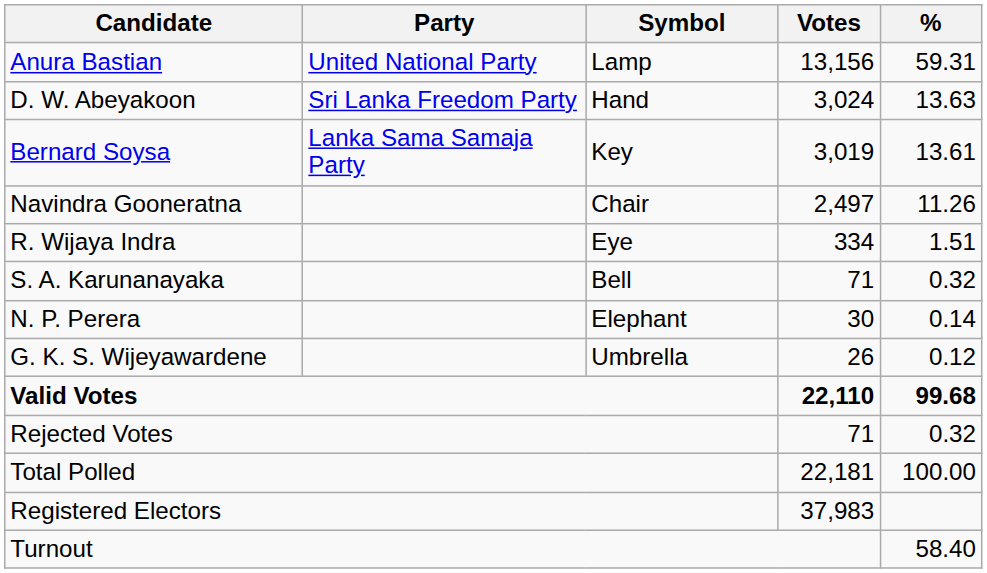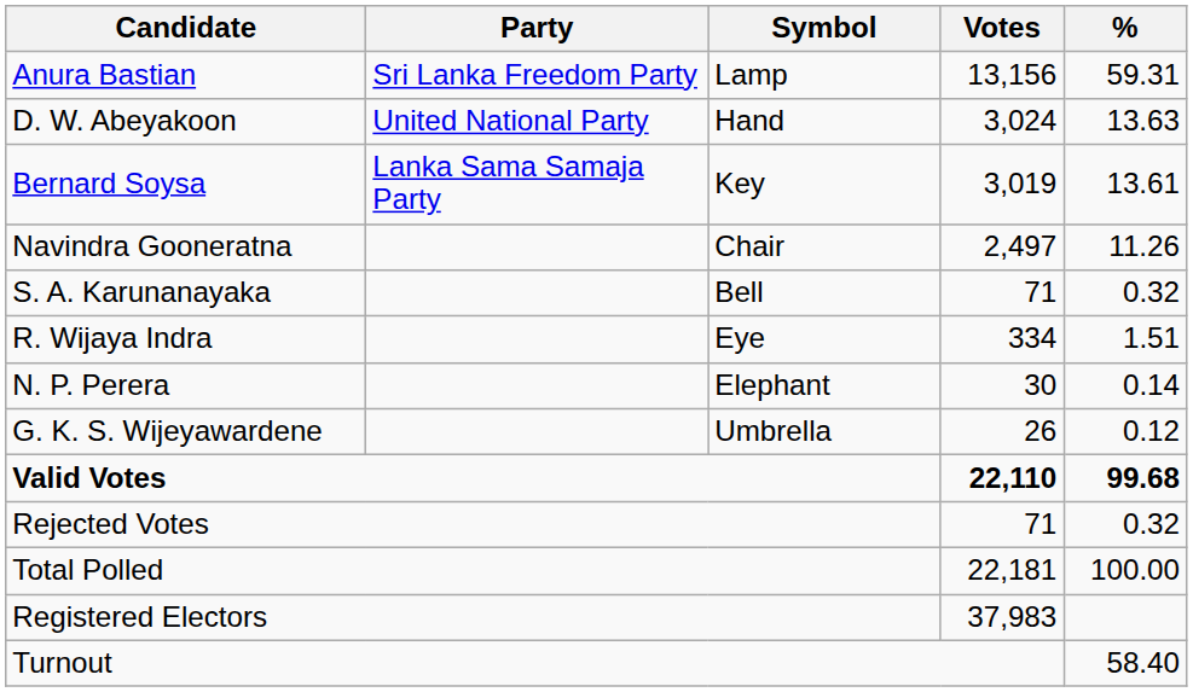Anura Bastian | Party: United National Party -> Sri Lanka Freedom Party
D. W. Abeyakoon | Party: Sri Lanka Freedom Party -> United National Party
rows swapped: R. Wijaya Indra <-> S. A. Karunanayaka
